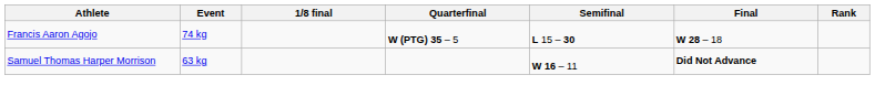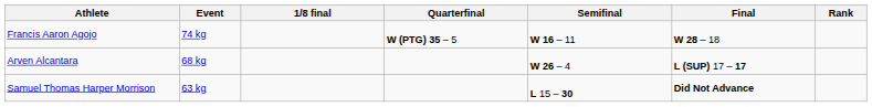Francis Aaron Agojo | Semifinal: L 15 – 30 -> W 16 – 11
+ row: Arven Alcantara | 68 kg | W 26 – 4 | L (SUP) 17 – 17
Samuel Thomas Harper Morrison | Semifinal: W 16 – 11 -> L 15 – 30
